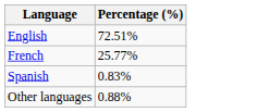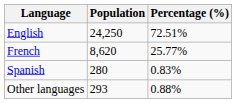+ column: Population | 24,250 | 8,620 | 280 | 293
